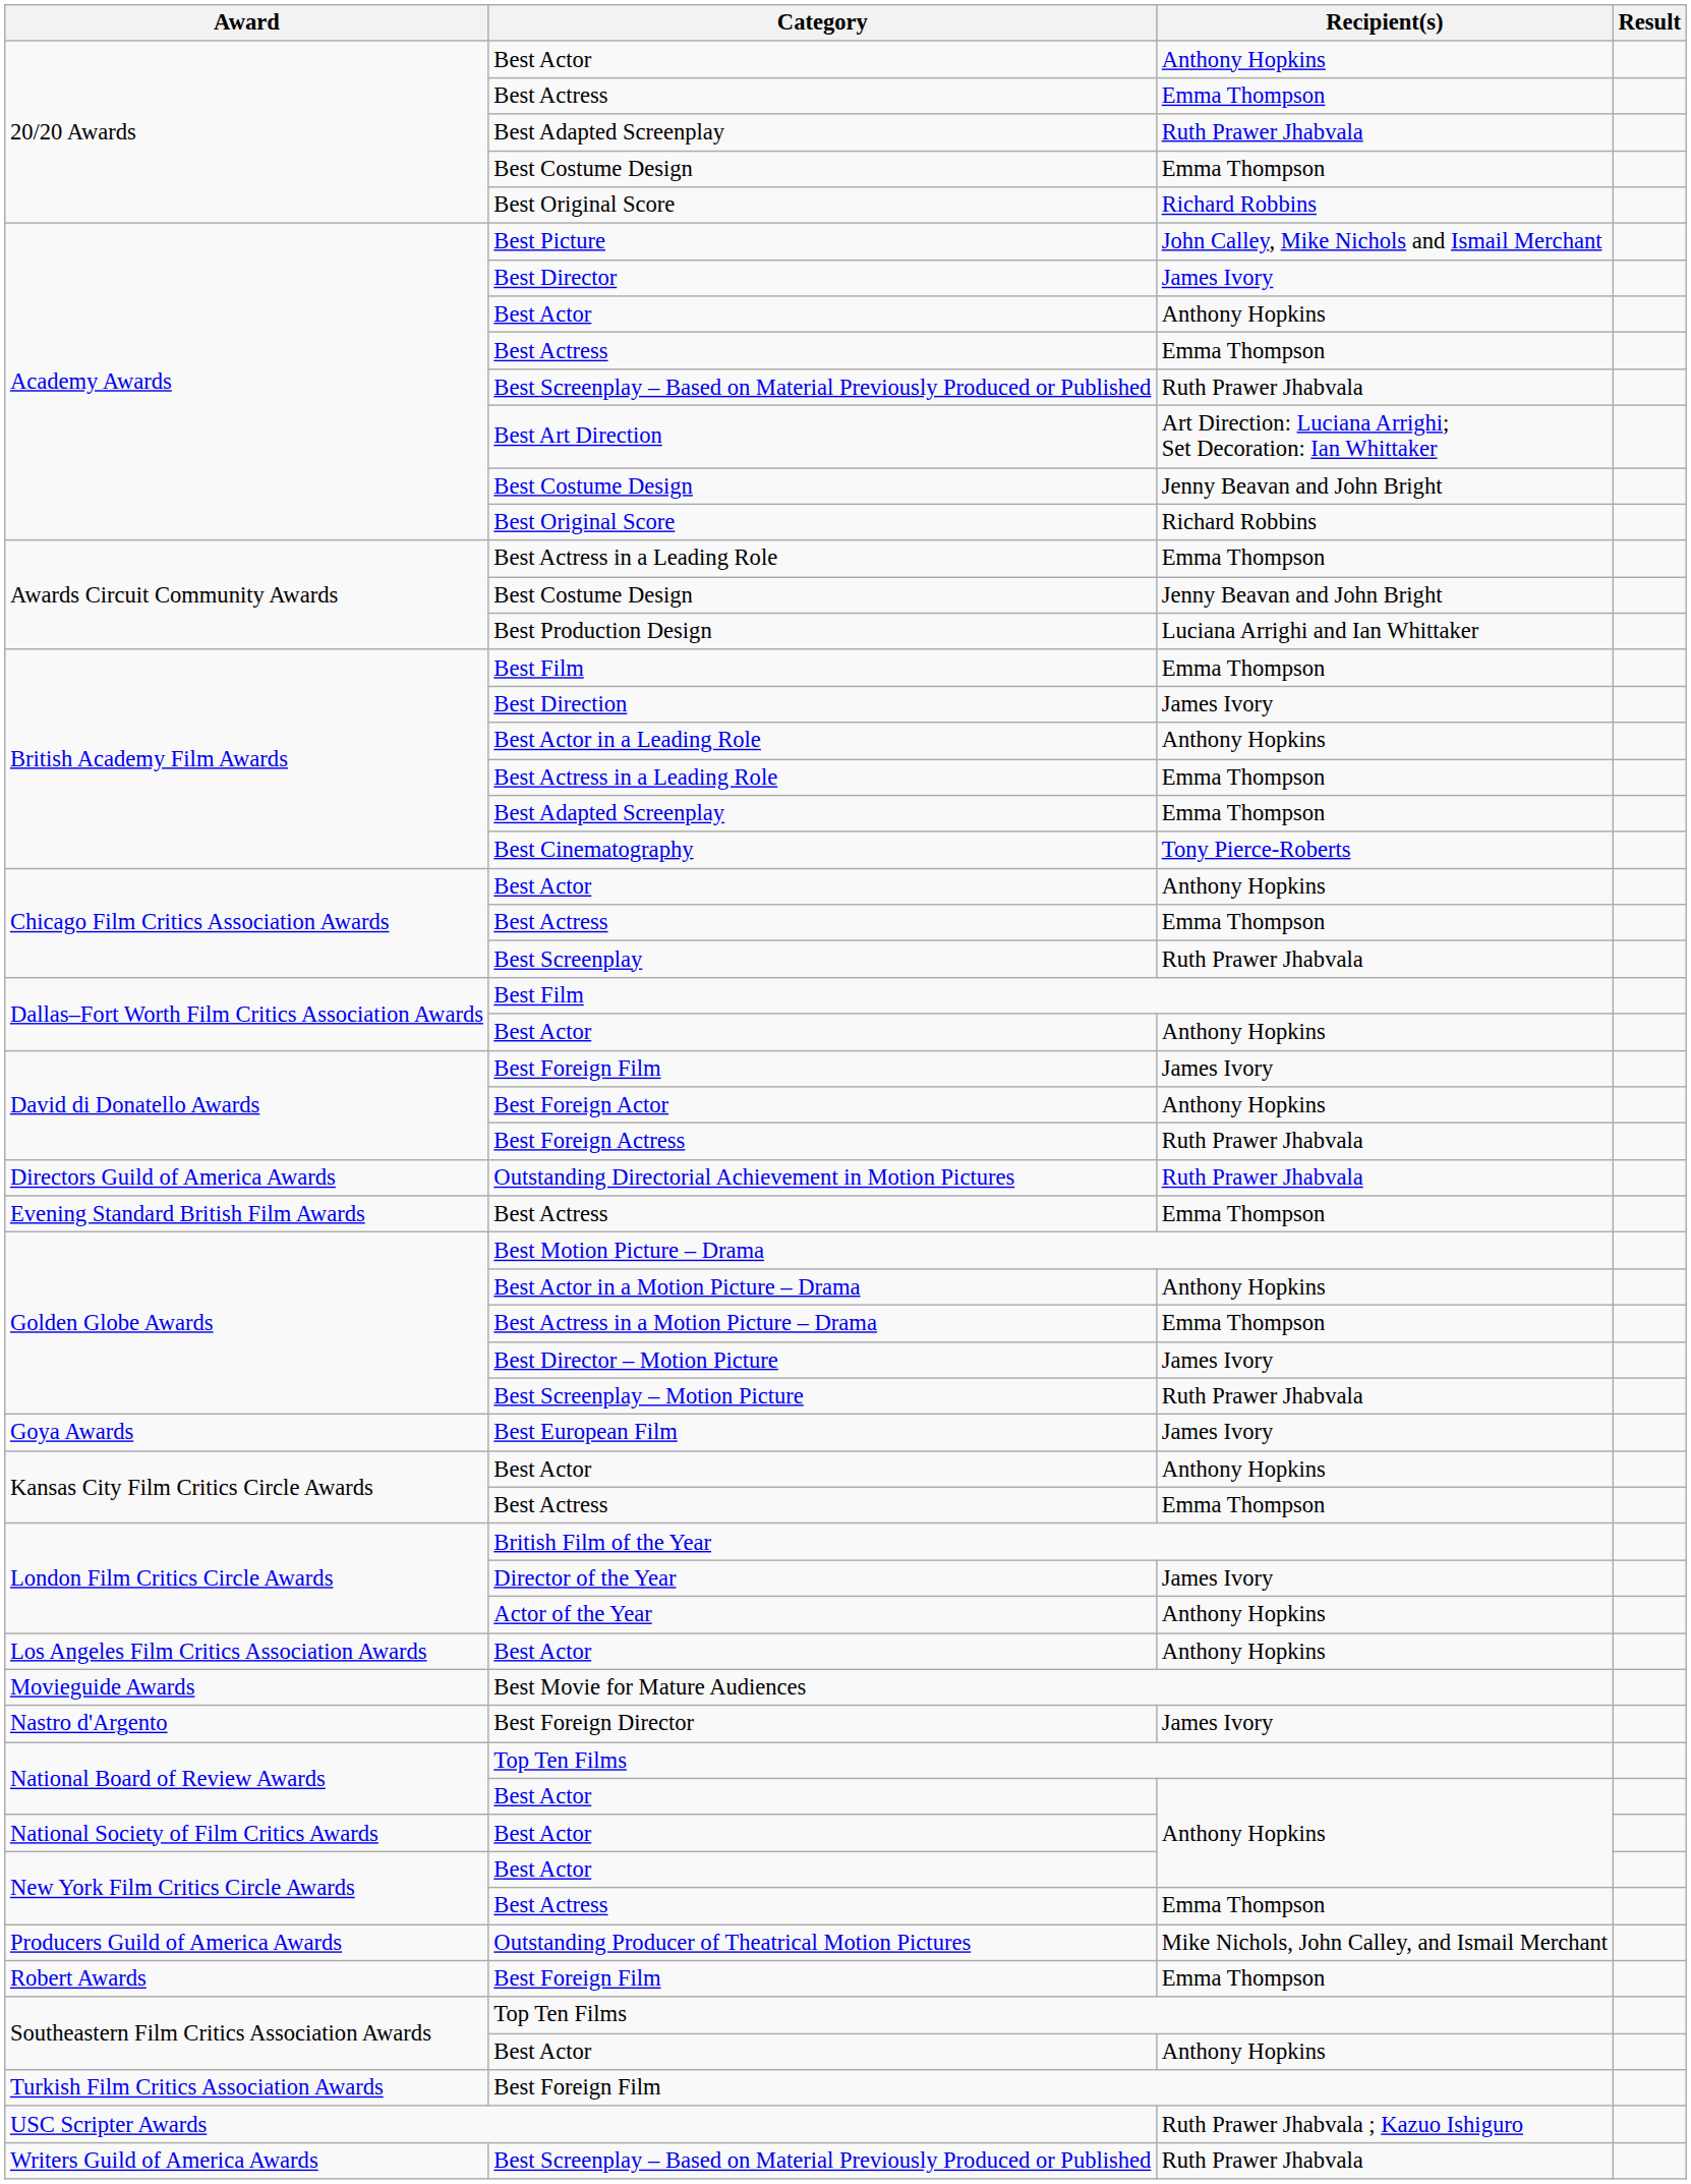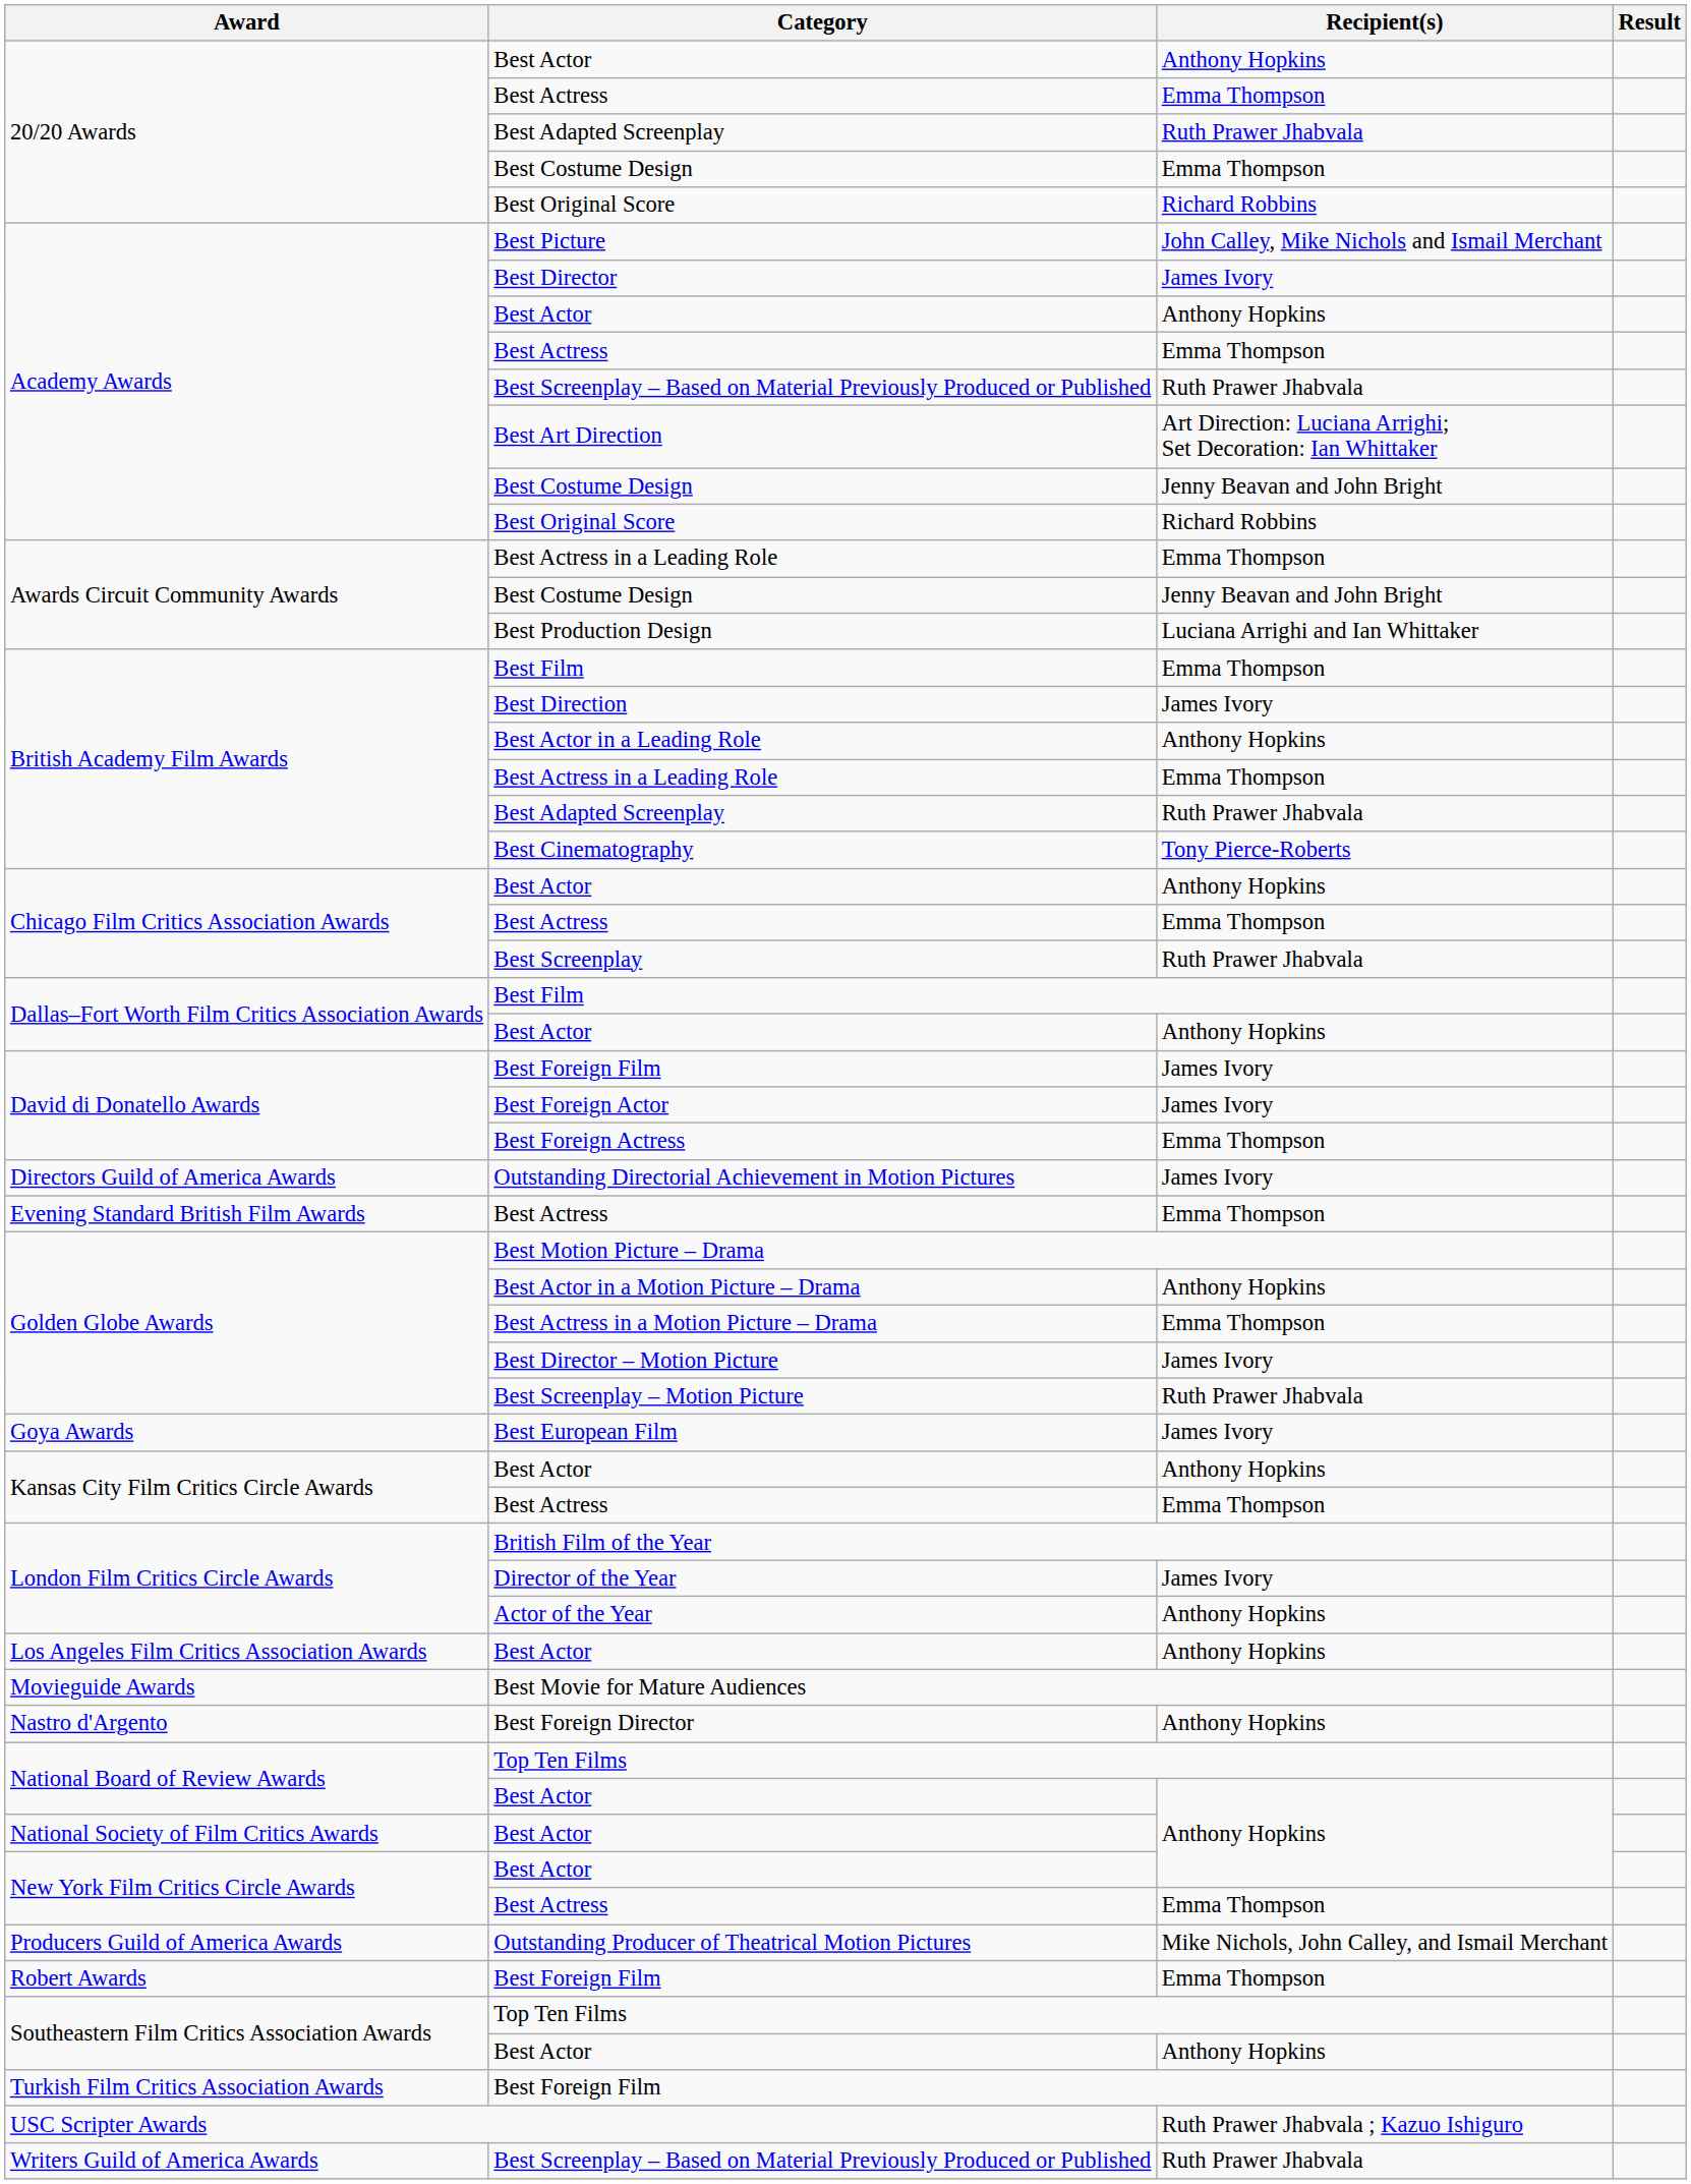British Academy Film Awards / Best Adapted Screenplay | Recipient(s): Emma Thompson -> Ruth Prawer Jhabvala
Best Foreign Actor | Recipient(s): Anthony Hopkins -> James Ivory
Best Foreign Actress | Recipient(s): Ruth Prawer Jhabvala -> Emma Thompson
Outstanding Directorial Achievement in Motion Pictures | Recipient(s): Ruth Prawer Jhabvala -> James Ivory
Best Foreign Director | Recipient(s): James Ivory -> Anthony Hopkins
